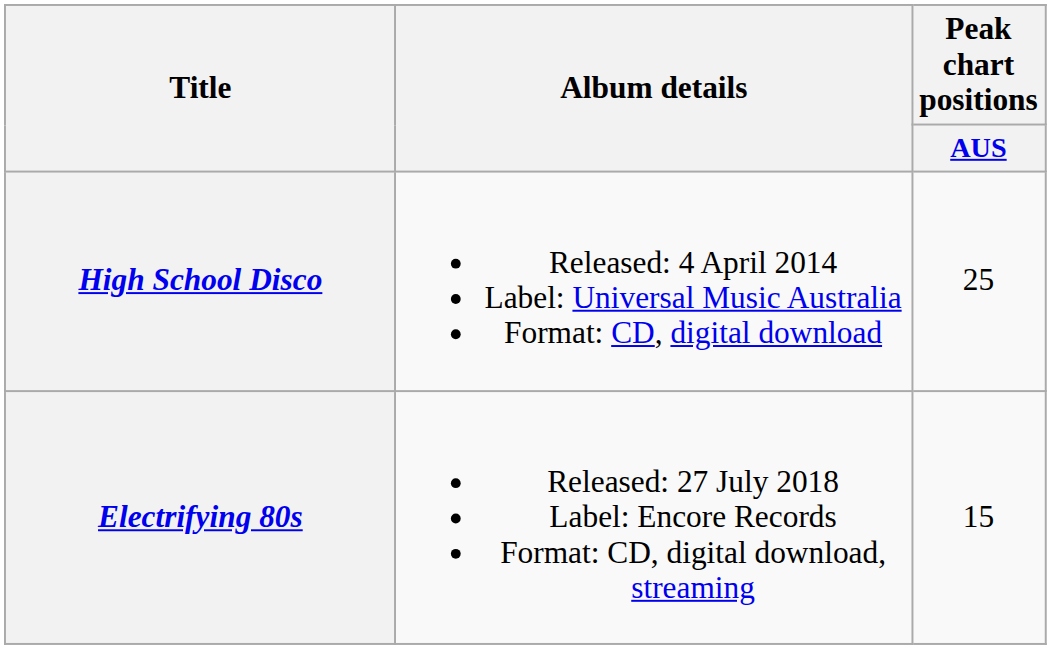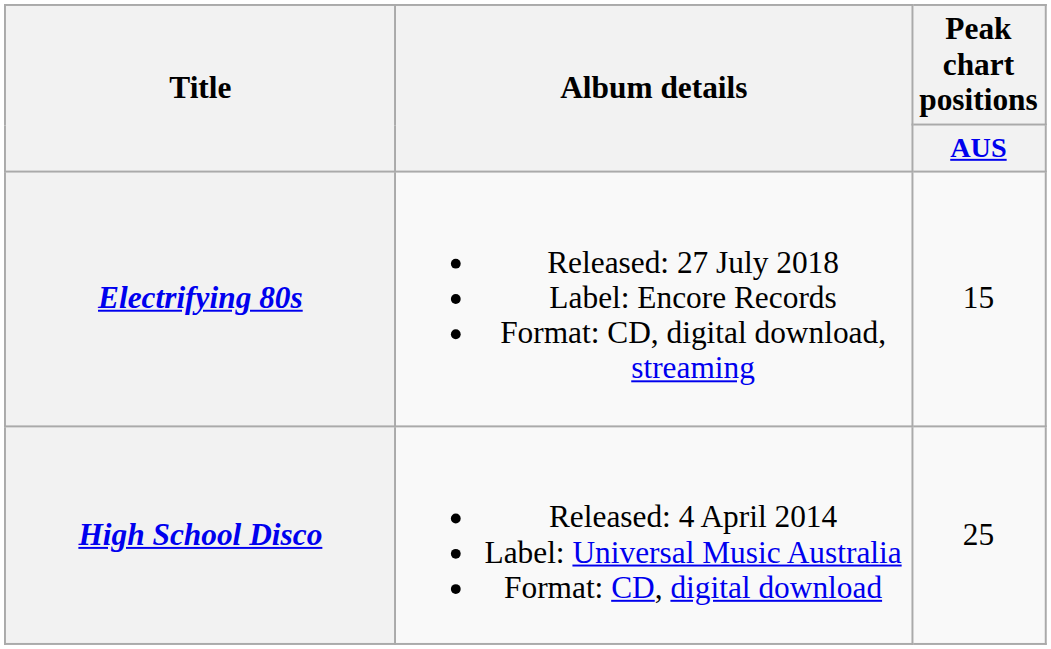rows swapped: High School Disco <-> Electrifying 80s
